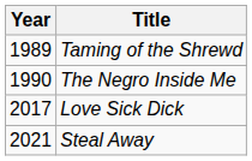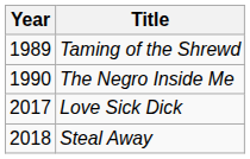Steal Away | Year: 2021 -> 2018
